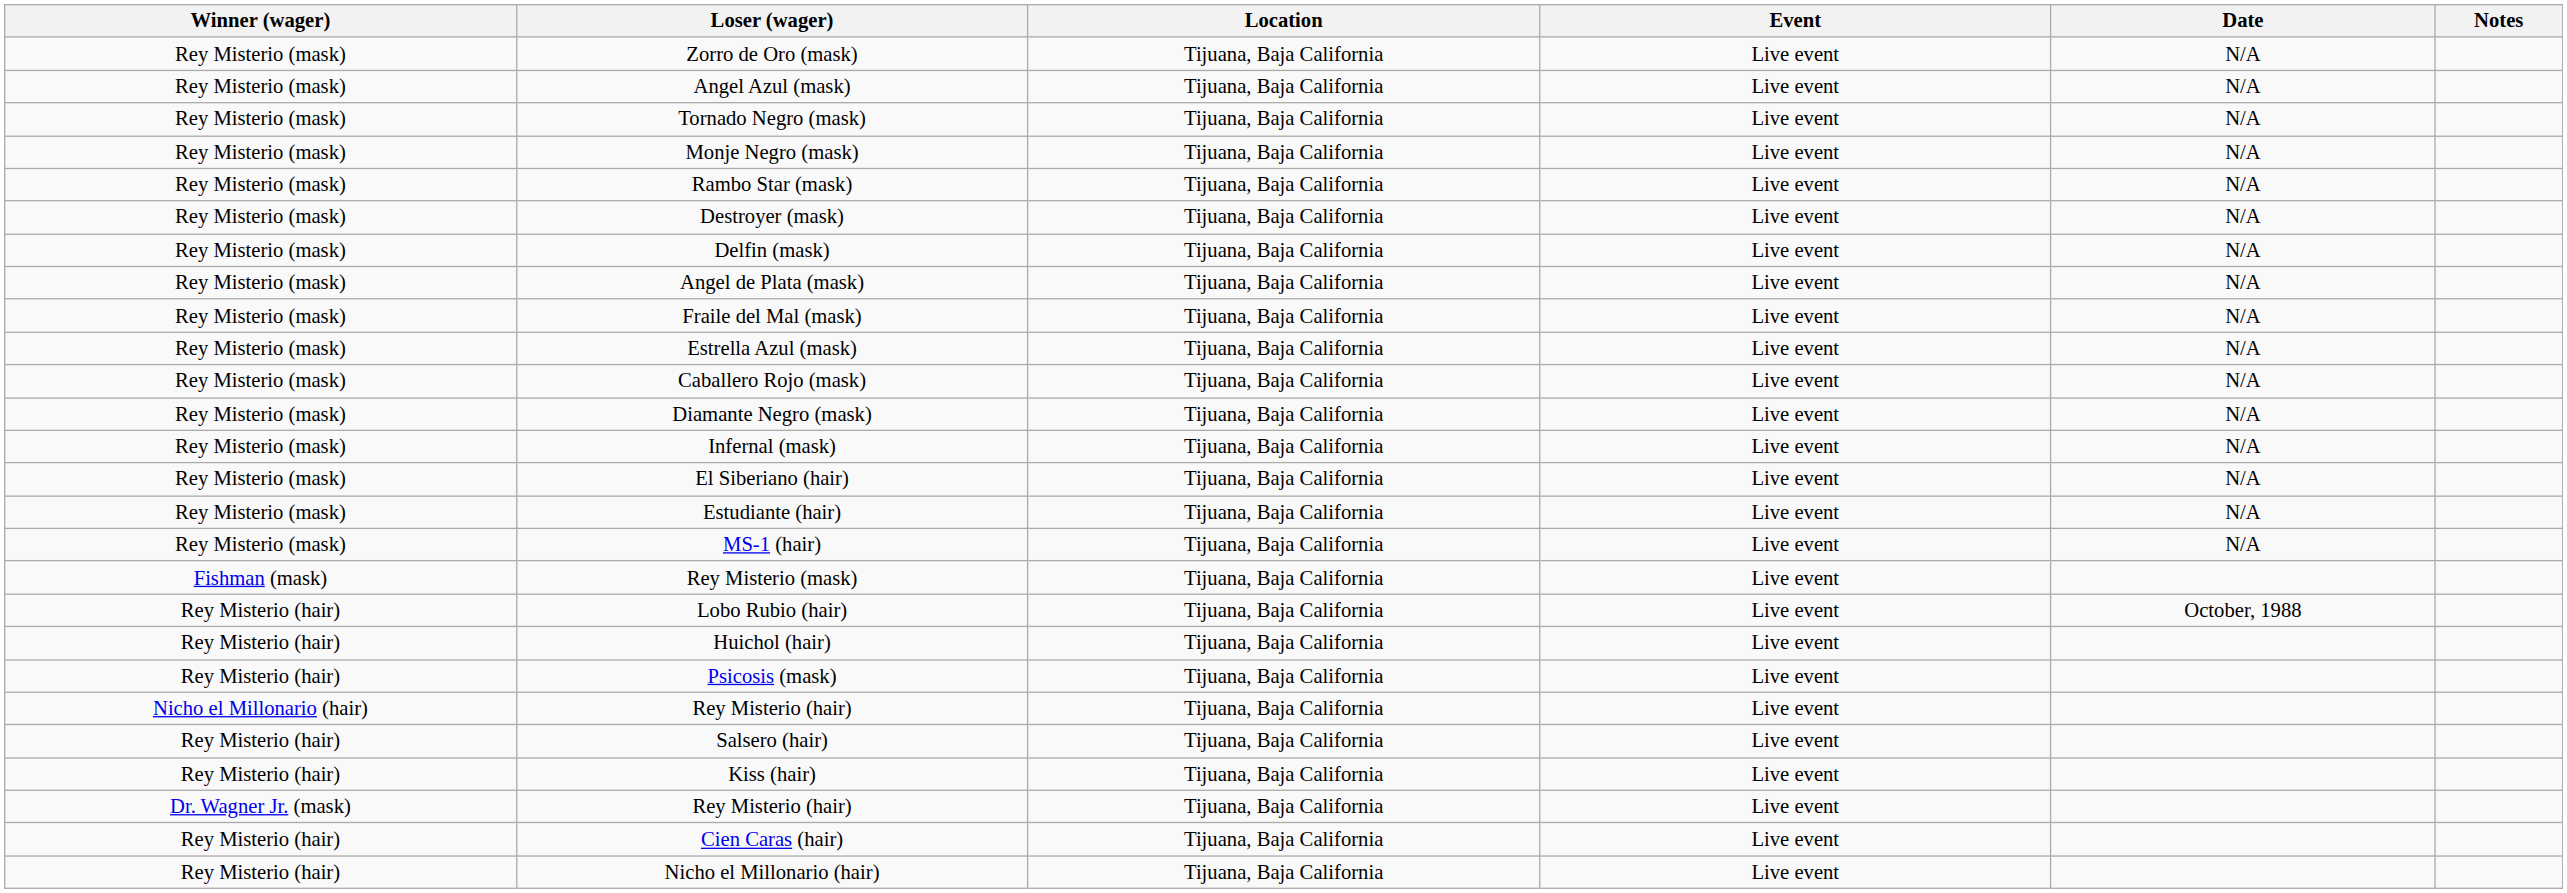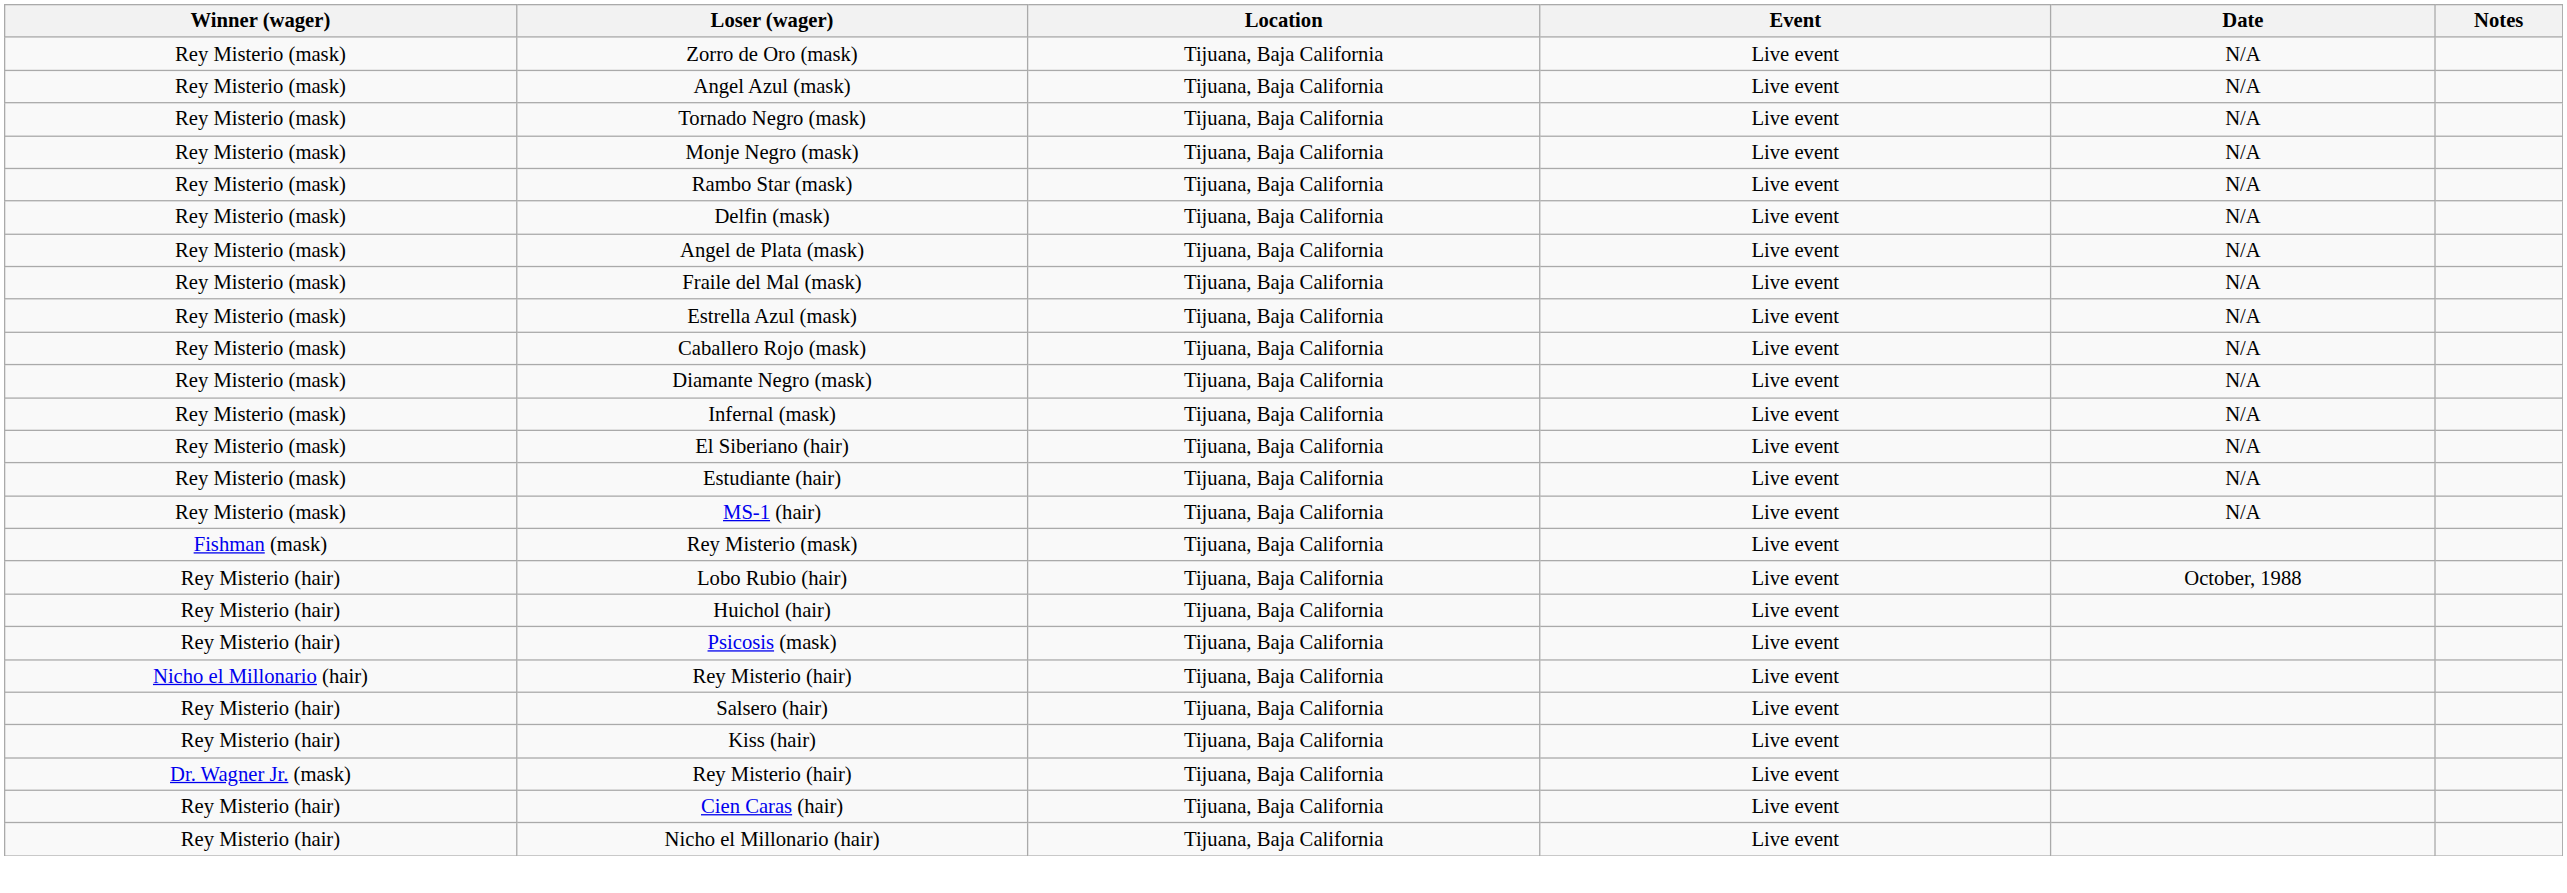- row: Rey Misterio (mask) | Destroyer (mask) | Tijuana, Baja California | Live event | N/A
